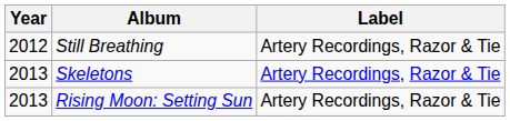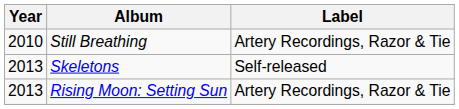Still Breathing | Year: 2012 -> 2010
Skeletons | Label: Artery Recordings, Razor & Tie -> Self-released
